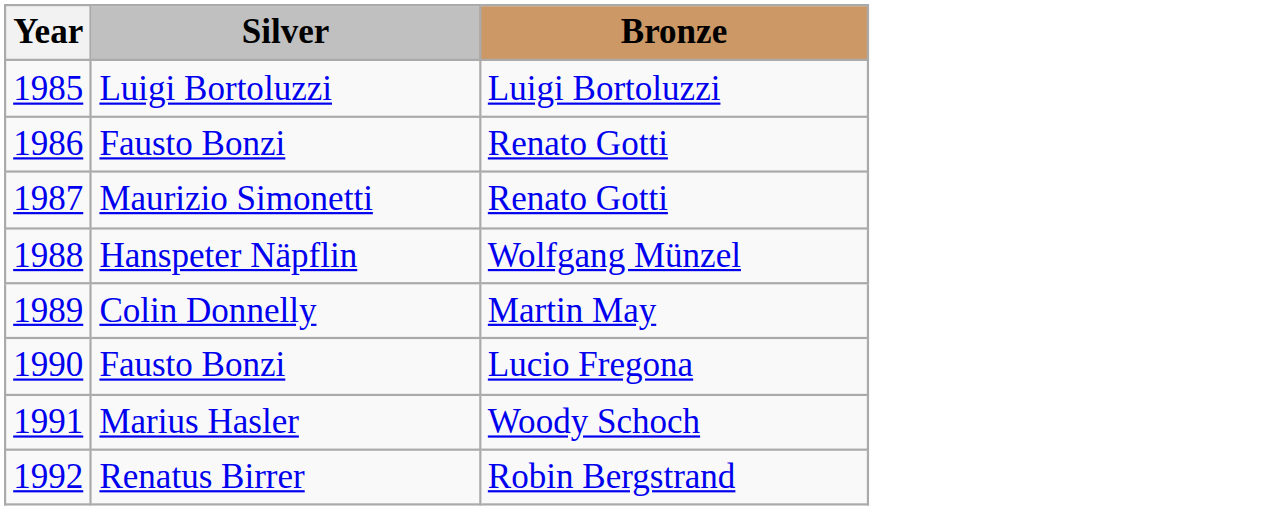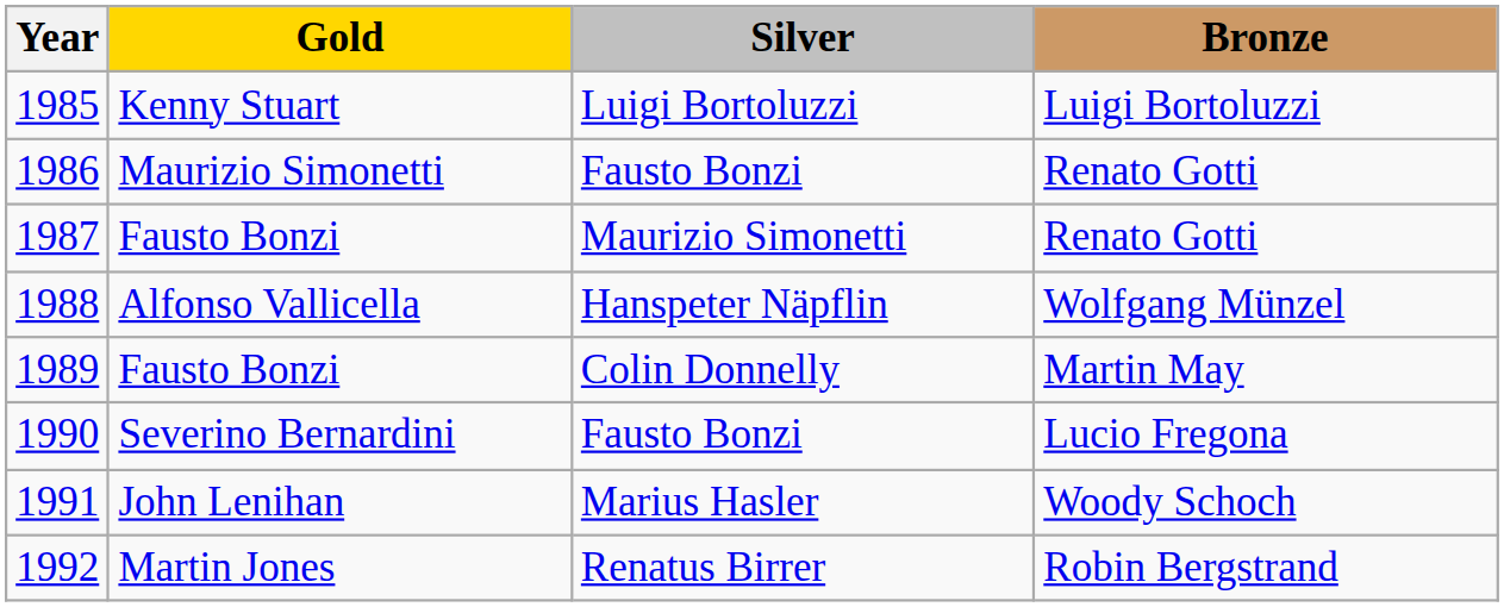+ column: Gold | Kenny Stuart | Maurizio Simonetti | Fausto Bonzi | Alfonso Vallicella | Fausto Bonzi | Severino Bernardini | John Lenihan | Martin Jones
